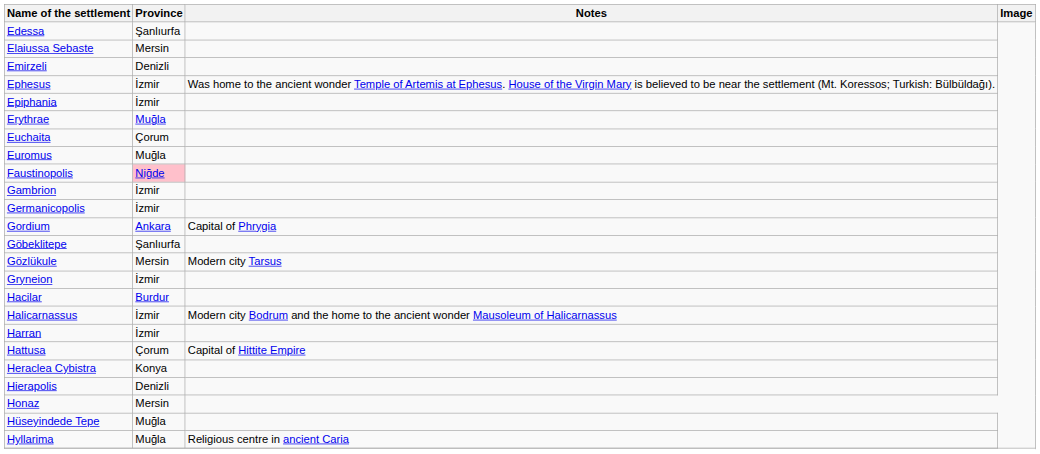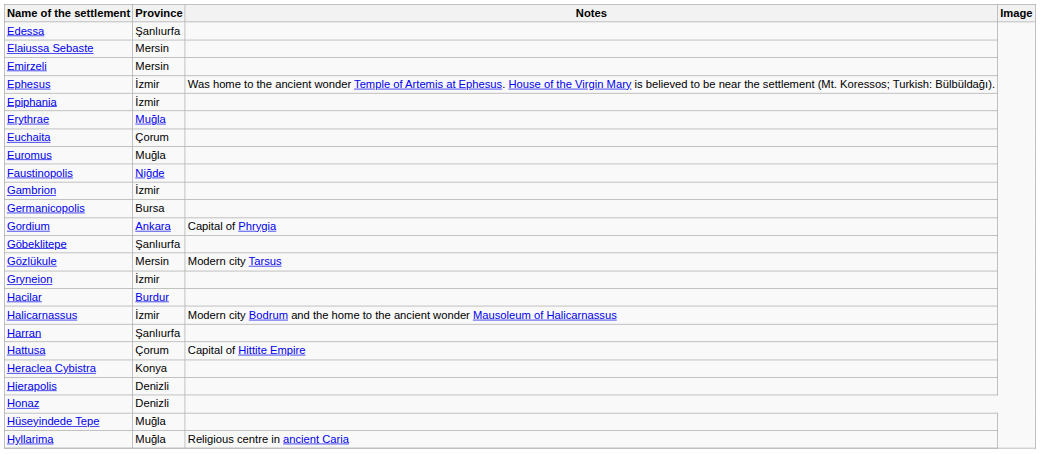Emirzeli | Province: Denizli -> Mersin
Faustinopolis | Province: pink background -> no background
Germanicopolis | Province: İzmir -> Bursa
Harran | Province: İzmir -> Şanlıurfa
Honaz | Province: Mersin -> Denizli
